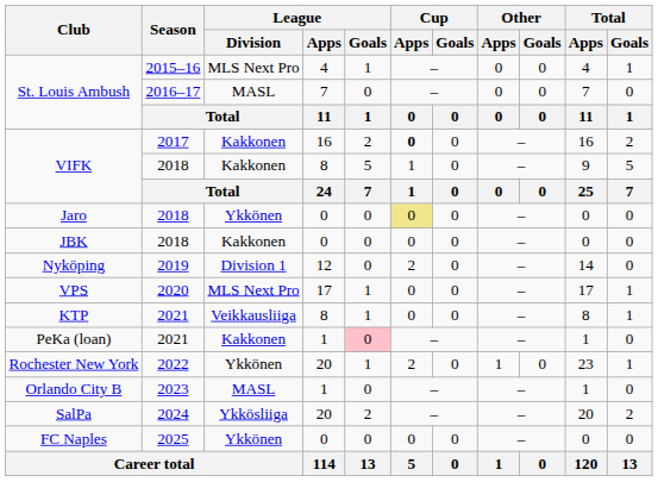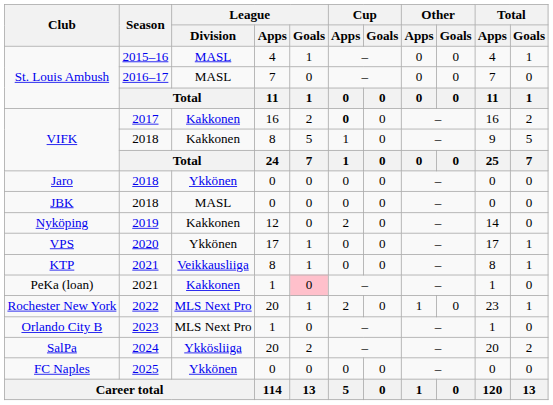St. Louis Ambush / 2015–16 | League / Division: MLS Next Pro -> MASL
Jaro | Cup / Apps: khaki background -> no background
JBK | League / Division: Kakkonen -> MASL
Nyköping | League / Division: Division 1 -> Kakkonen
VPS | League / Division: MLS Next Pro -> Ykkönen
Rochester New York | League / Division: Ykkönen -> MLS Next Pro
Orlando City B | League / Division: MASL -> MLS Next Pro
